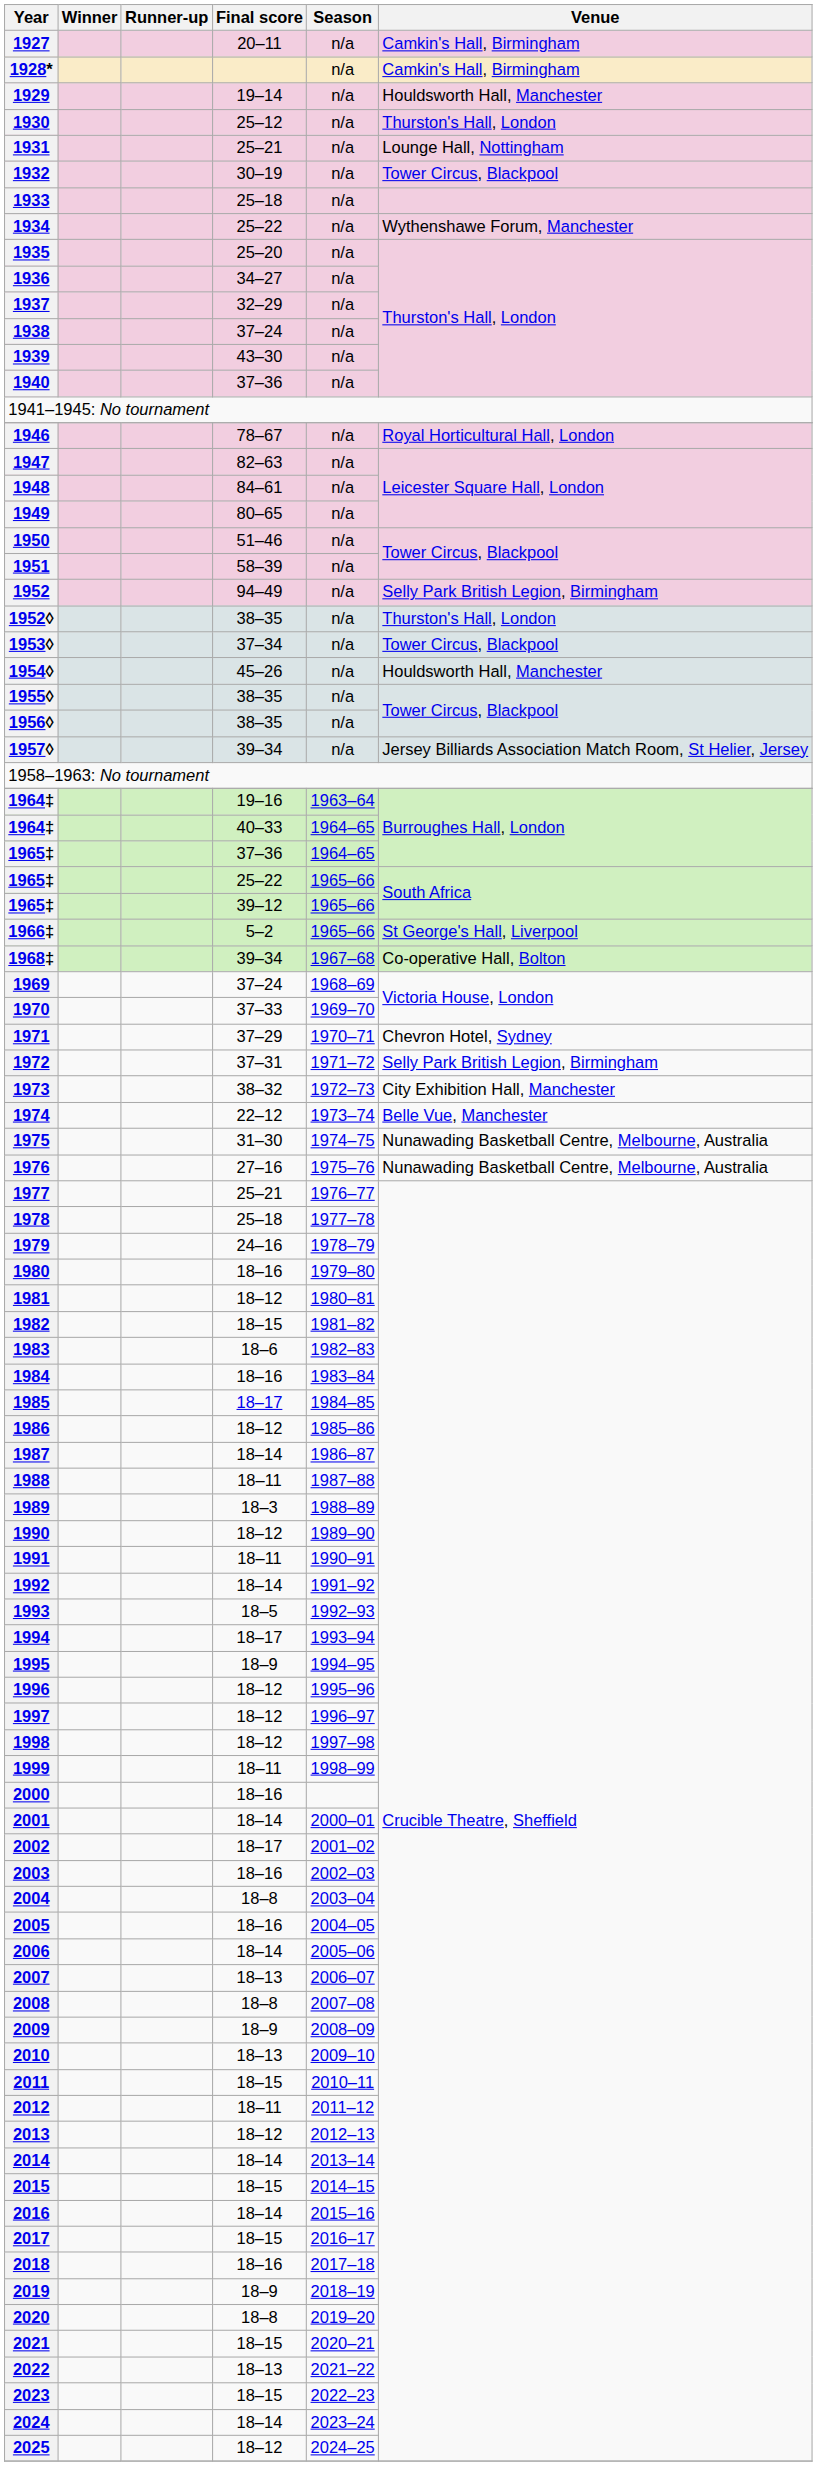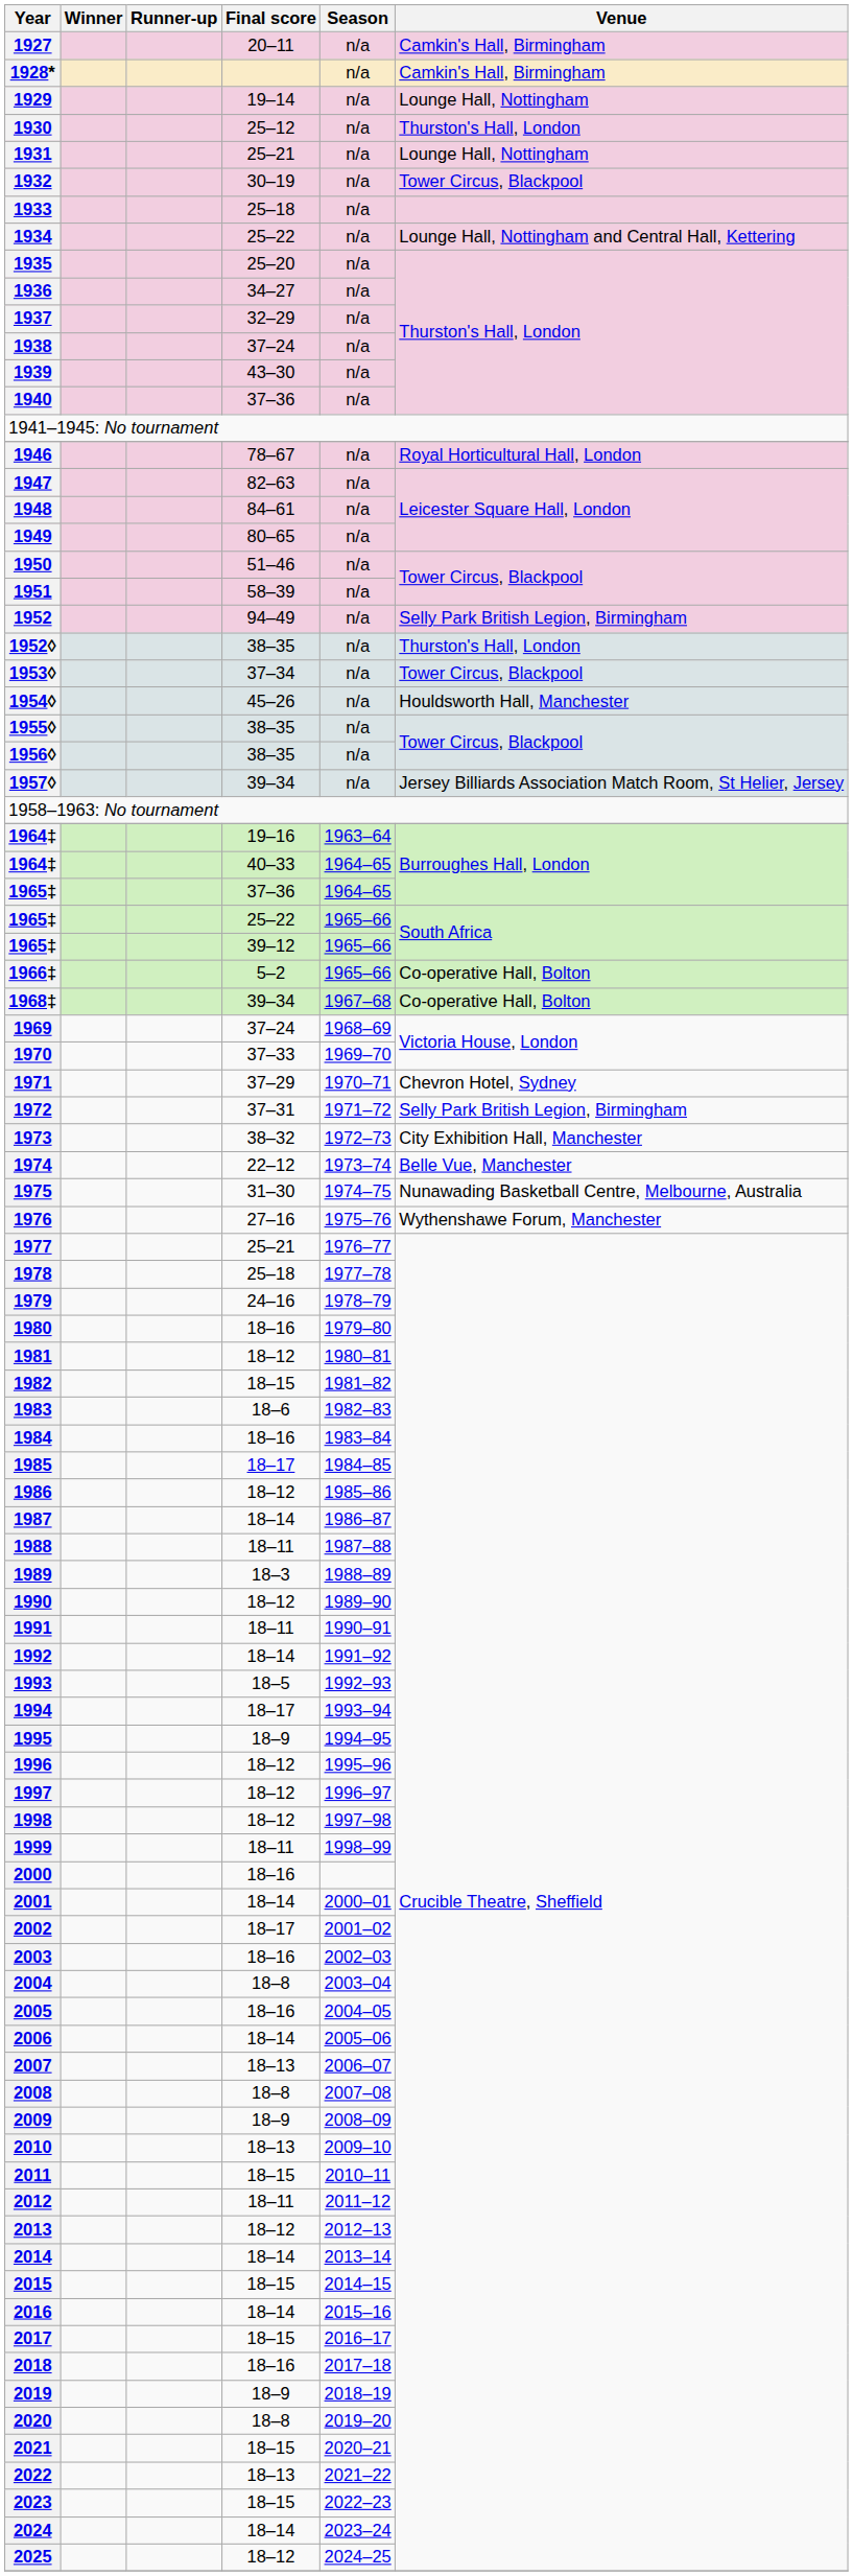1929 | Venue: Houldsworth Hall, Manchester -> Lounge Hall, Nottingham
1934 | Venue: Wythenshawe Forum, Manchester -> Lounge Hall, Nottingham and Central Hall, Kettering
1966‡ | Venue: St George's Hall, Liverpool -> Co-operative Hall, Bolton
1976 | Venue: Nunawading Basketball Centre, Melbourne, Australia -> Wythenshawe Forum, Manchester
